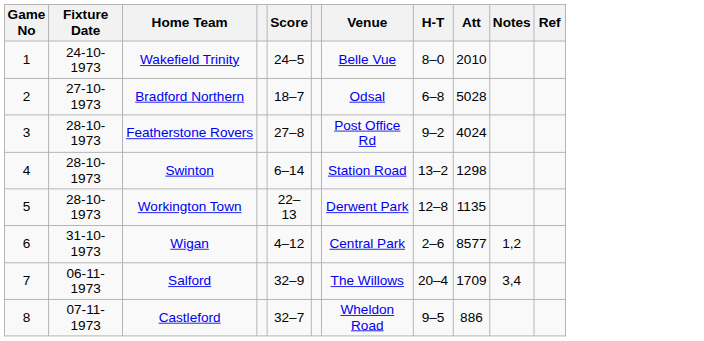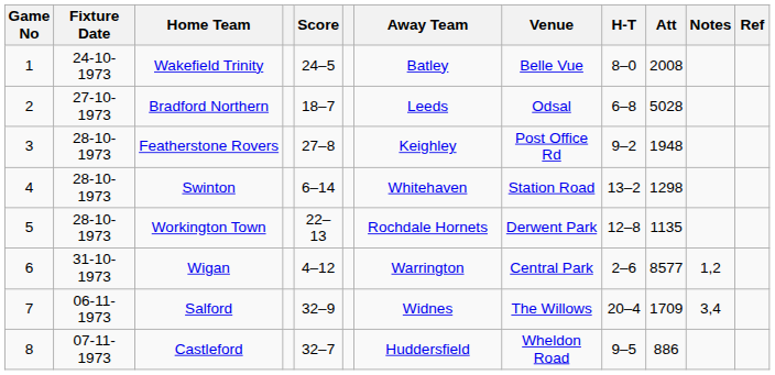+ column: Away Team | Batley | Leeds | Keighley | Whitehaven | Rochdale Hornets | Warrington | Widnes | Huddersfield
Wakefield Trinity | Att: 2010 -> 2008
Featherstone Rovers | Att: 4024 -> 1948
